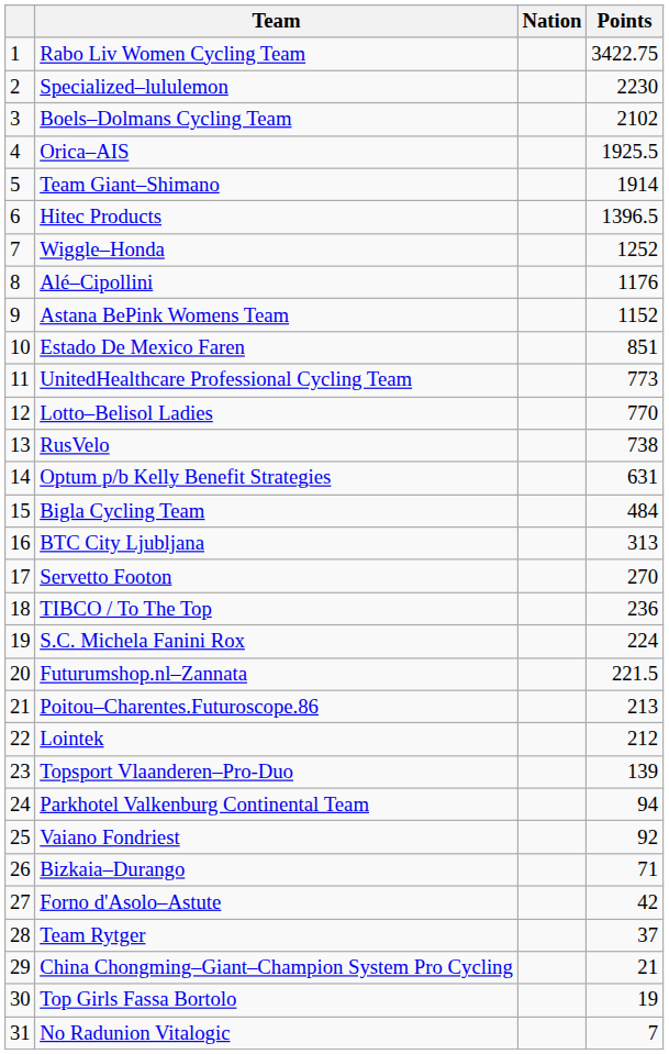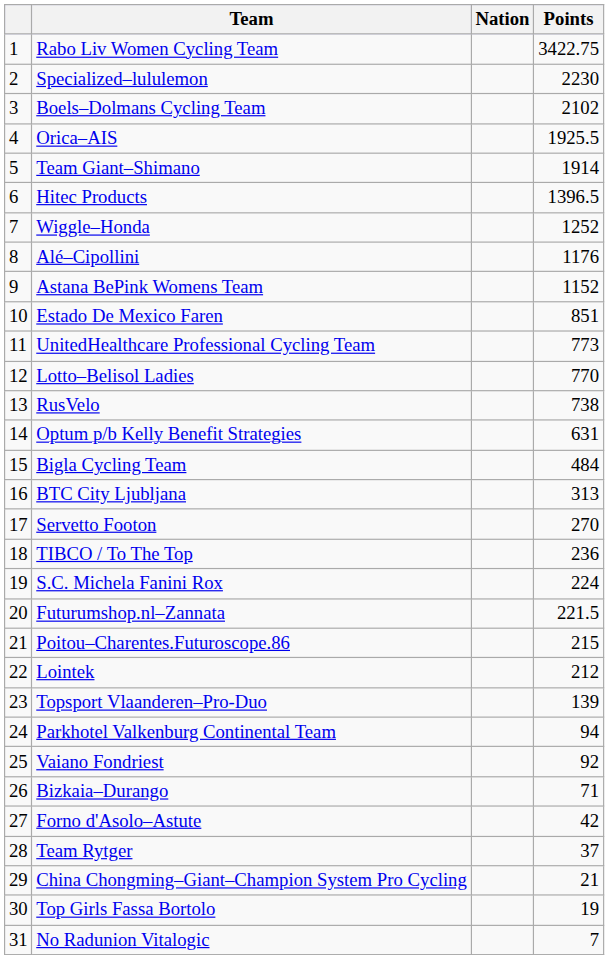Poitou–Charentes.Futuroscope.86 | Points: 213 -> 215
